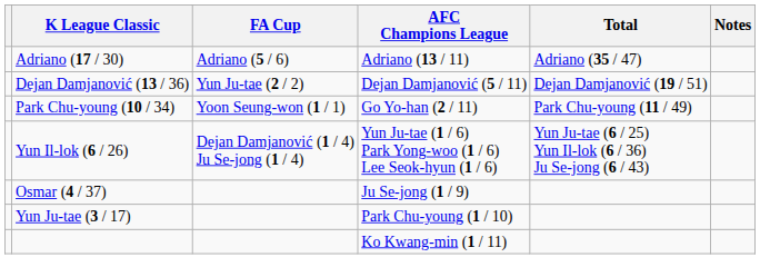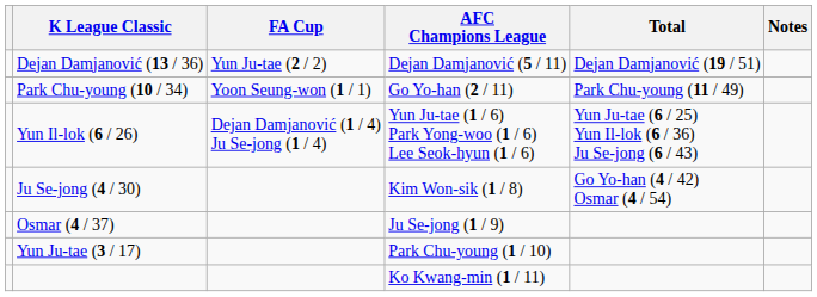- row: Adriano (17 / 30) | Adriano (5 / 6) | Adriano (13 / 11) | Adriano (35 / 47)
+ row: Ju Se-jong (4 / 30) | Kim Won-sik (1 / 8) | Go Yo-han (4 / 42) Osmar (4 / 54)
